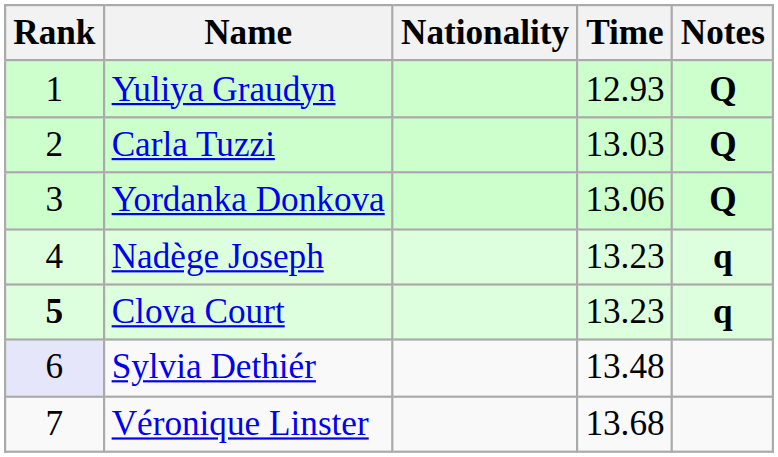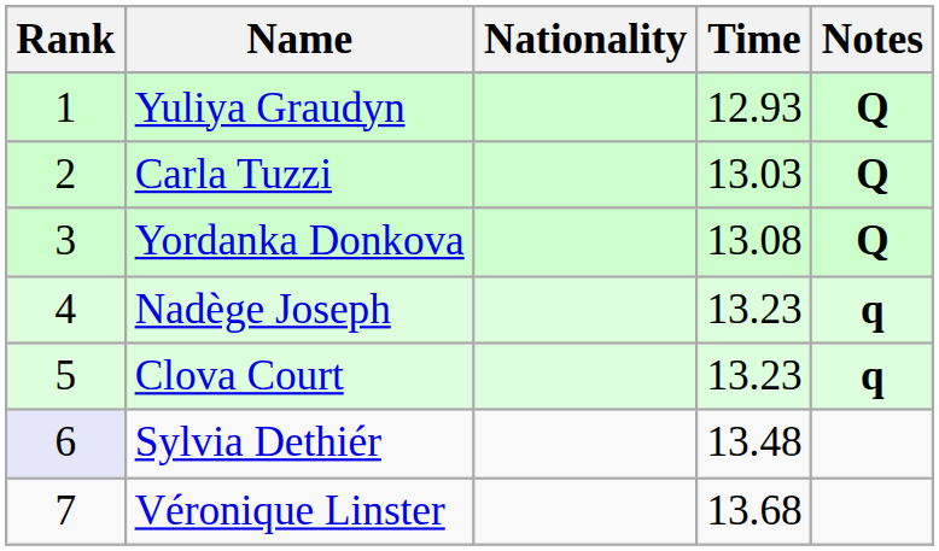Yordanka Donkova | Time: 13.06 -> 13.08
Clova Court | Rank: bold -> normal
